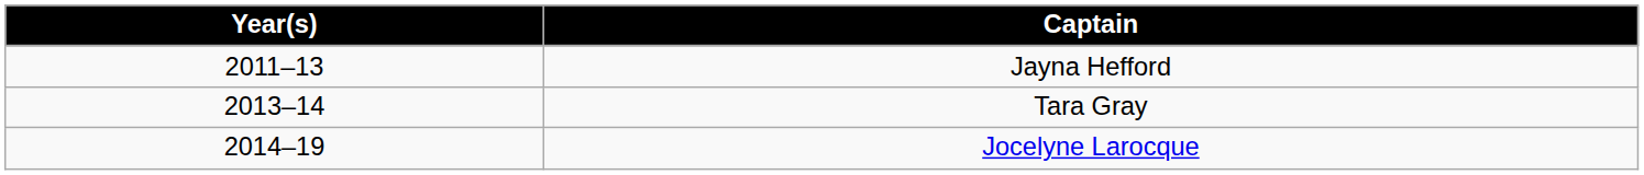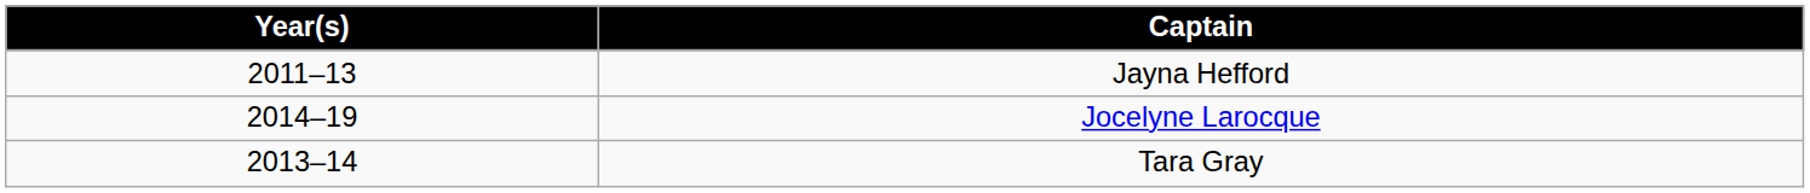rows swapped: Tara Gray <-> Jocelyne Larocque
